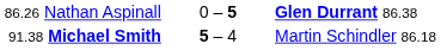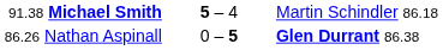rows swapped: 91.38 Michael Smith <-> 86.26 Nathan Aspinall
